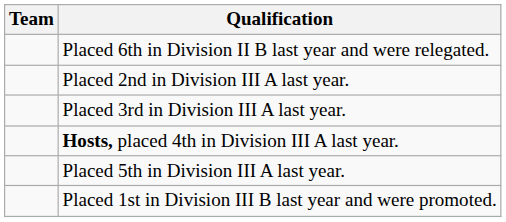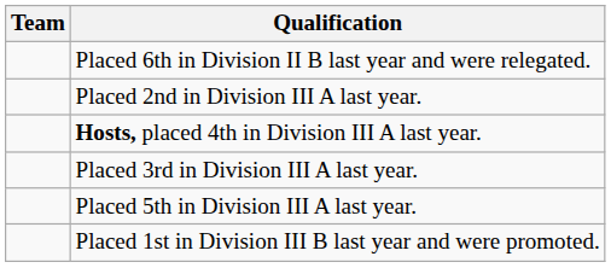rows swapped: Placed 3rd in Division III A last year. <-> Hosts, placed 4th in Division III A last year.
